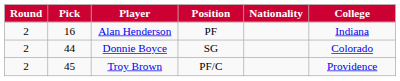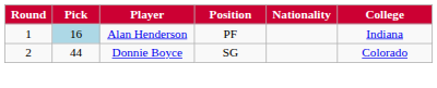Alan Henderson | Round: 2 -> 1
Alan Henderson | Pick: no background -> lightblue background
- row: 2 | 45 | Troy Brown | PF/C | Providence
